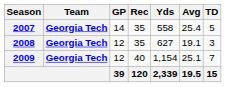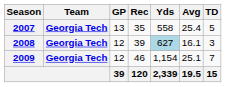2007 | GP: 14 -> 13
2008 | Rec: 35 -> 39
2008 | Yds: no background -> lightblue background
2008 | Avg: 19.1 -> 16.1
2009 | Rec: 40 -> 46
